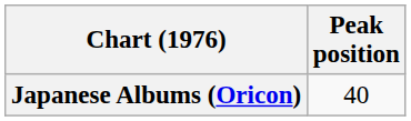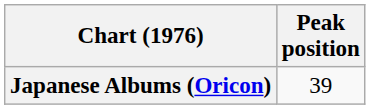Japanese Albums (Oricon) | Peak position: 40 -> 39
